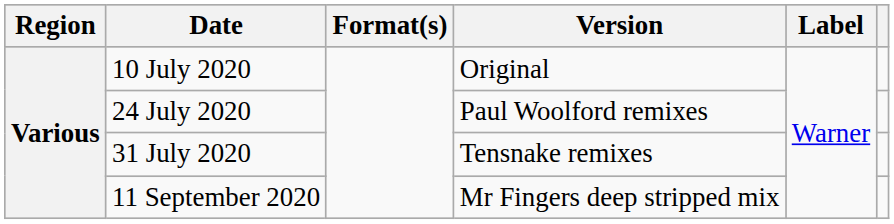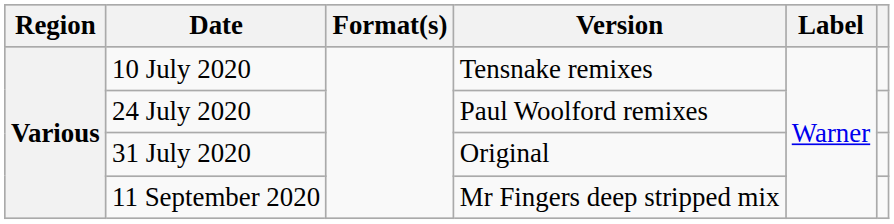10 July 2020 | Version: Original -> Tensnake remixes
31 July 2020 | Version: Tensnake remixes -> Original
